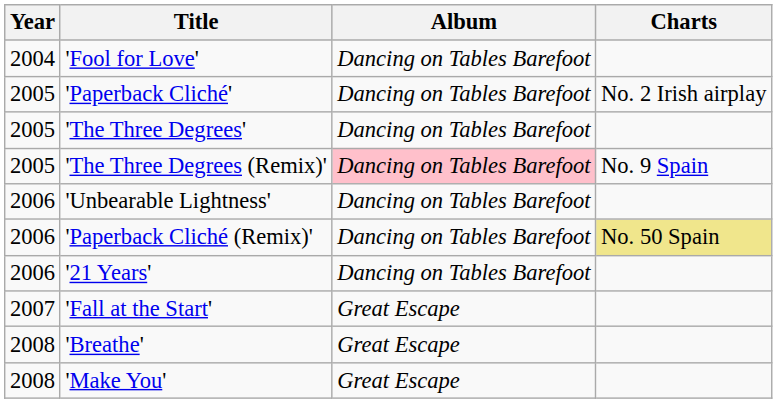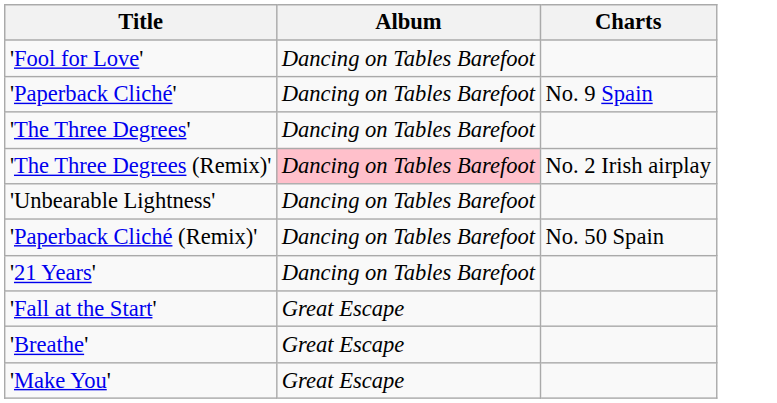- column: Year | 2004 | 2005 | 2005 | 2005 | 2006 | 2006 | 2006 | 2007 | 2008 | 2008
'Paperback Cliché' | Charts: No. 2 Irish airplay -> No. 9 Spain
'The Three Degrees (Remix)' | Charts: No. 9 Spain -> No. 2 Irish airplay
'Paperback Cliché (Remix)' | Charts: khaki background -> no background
